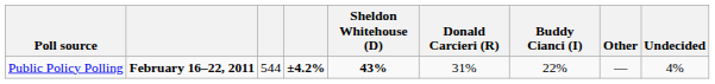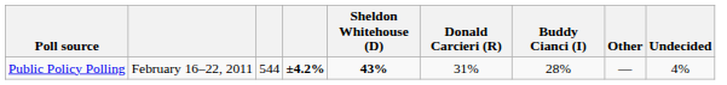Public Policy Polling | column 2: bold -> normal
Public Policy Polling | Buddy Cianci (I): 22% -> 28%
